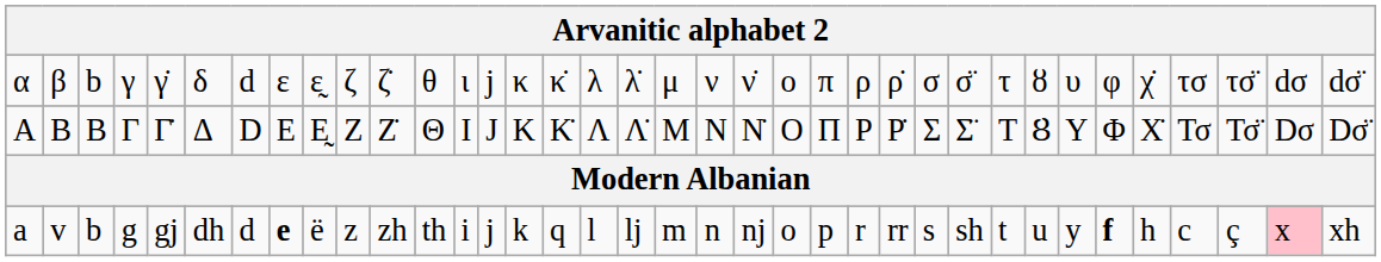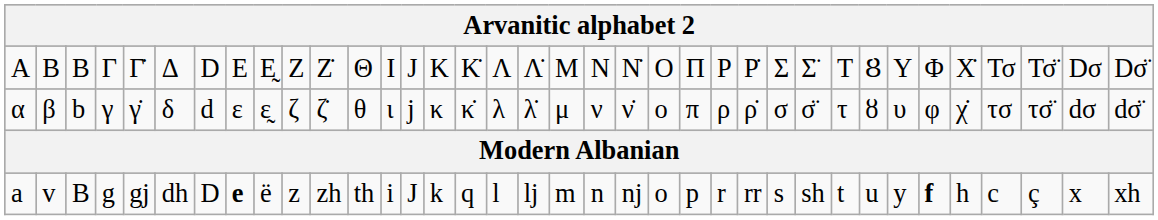rows swapped: Α <-> α
a | column 3: b -> B
a | column 7: d -> D
a | column 14: j -> J
a | column 35: pink background -> no background
